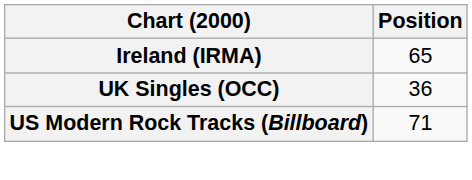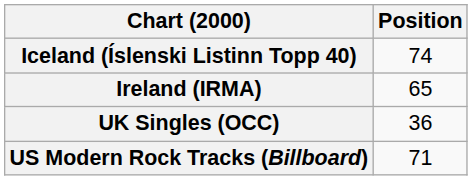+ row: Iceland (Íslenski Listinn Topp 40) | 74
